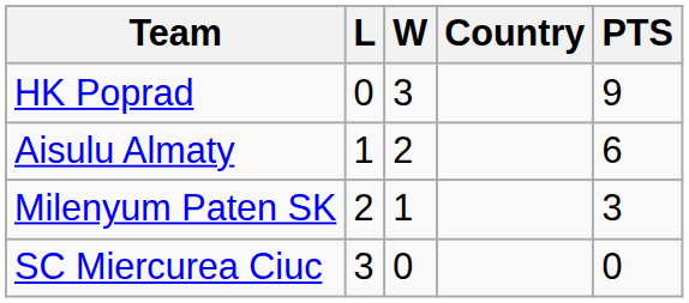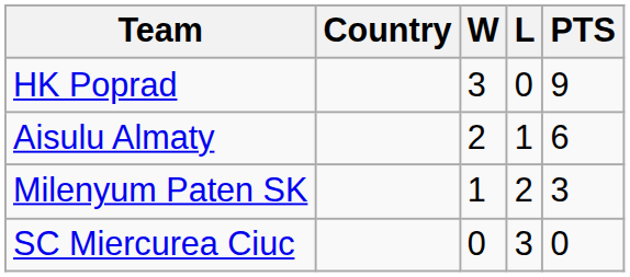columns swapped: Country <-> L
